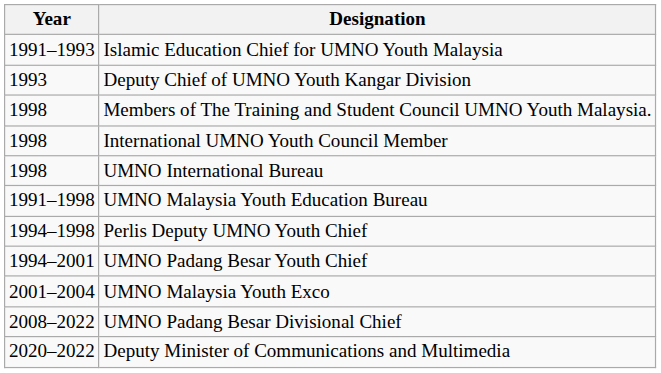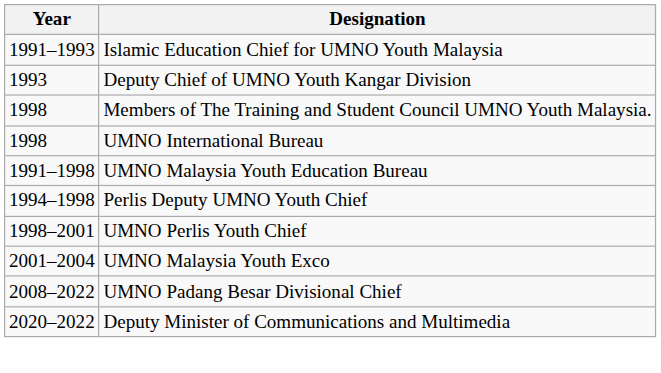- row: 1998 | International UMNO Youth Council Member
- row: 1994–2001 | UMNO Padang Besar Youth Chief
+ row: 1998–2001 | UMNO Perlis Youth Chief
